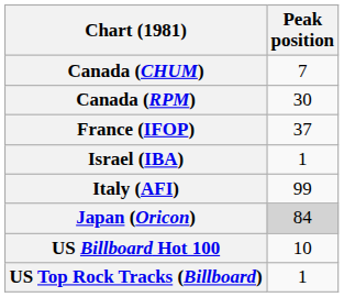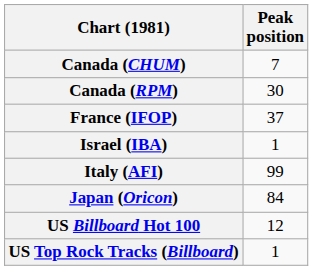Japan (Oricon) | Peak position: lightgrey background -> no background
US Billboard Hot 100 | Peak position: 10 -> 12
